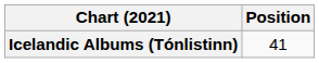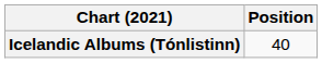Icelandic Albums (Tónlistinn) | Position: 41 -> 40
